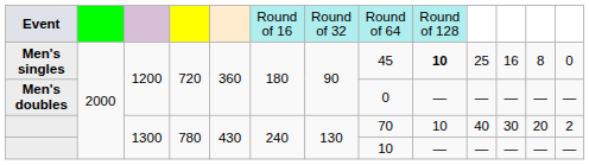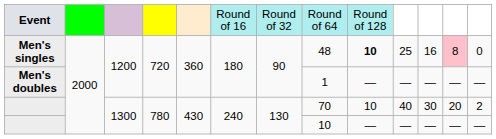Men's singles | column 8: 45 -> 48
Men's singles | column 12: no background -> pink background
Men's doubles | column 8: 0 -> 1
